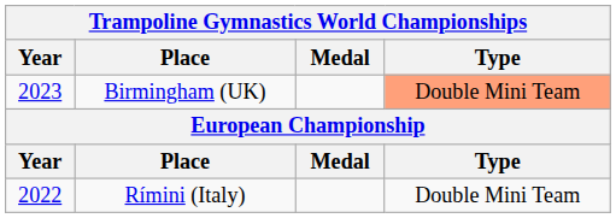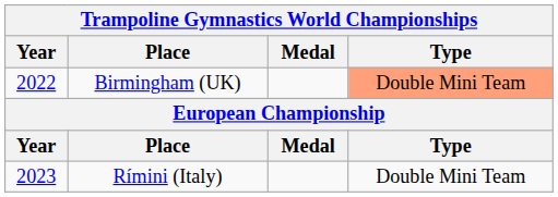Birmingham (UK) | Year: 2023 -> 2022
Rímini (Italy) | Year: 2022 -> 2023
